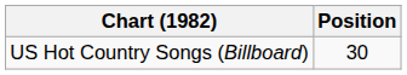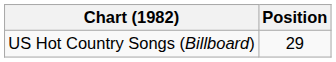US Hot Country Songs (Billboard) | Position: 30 -> 29
